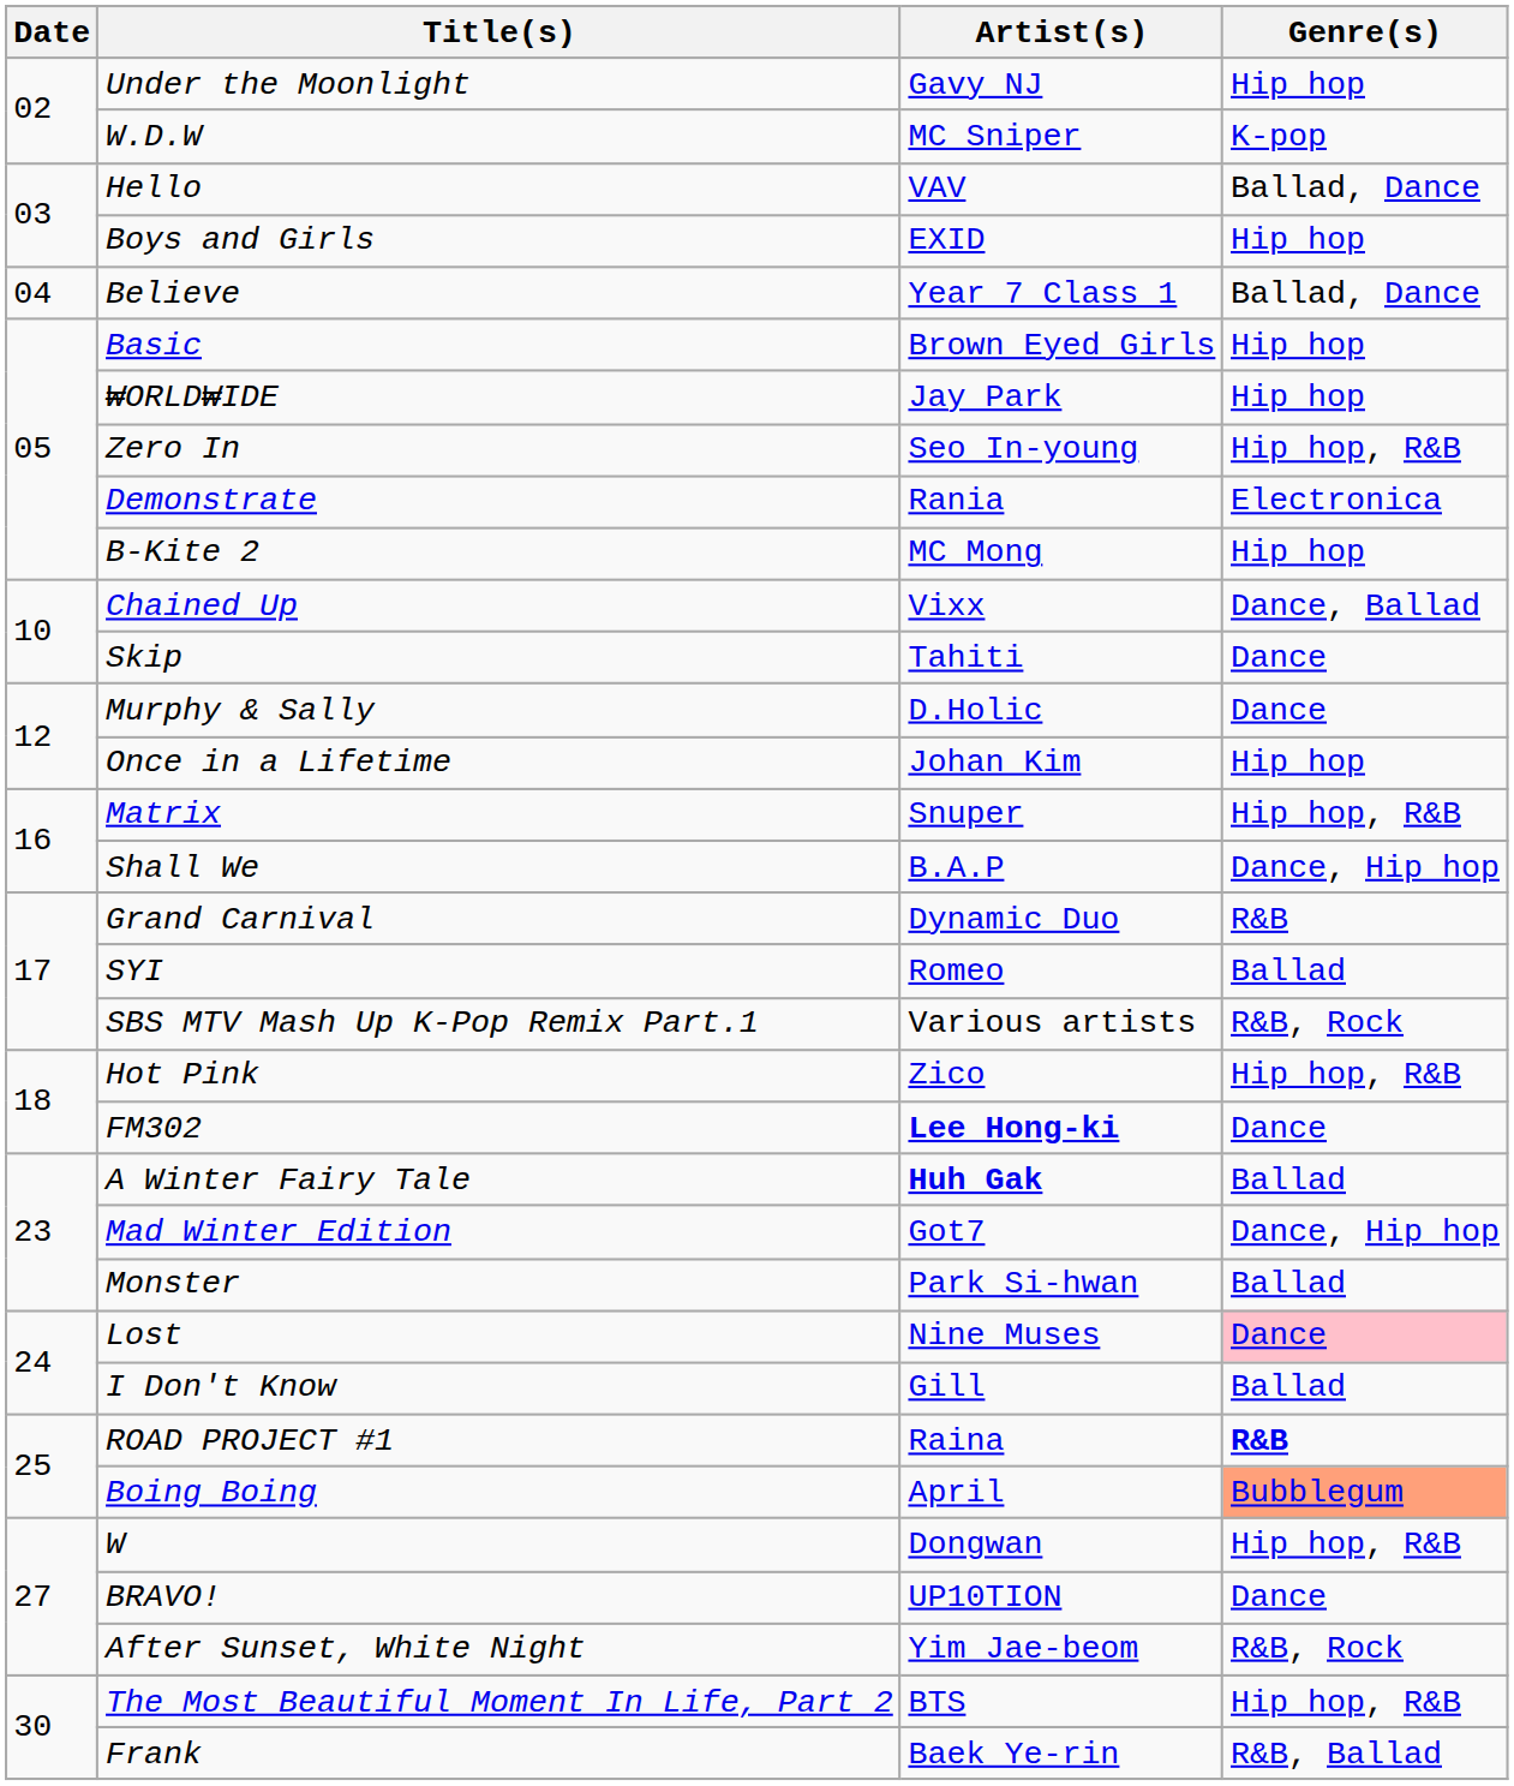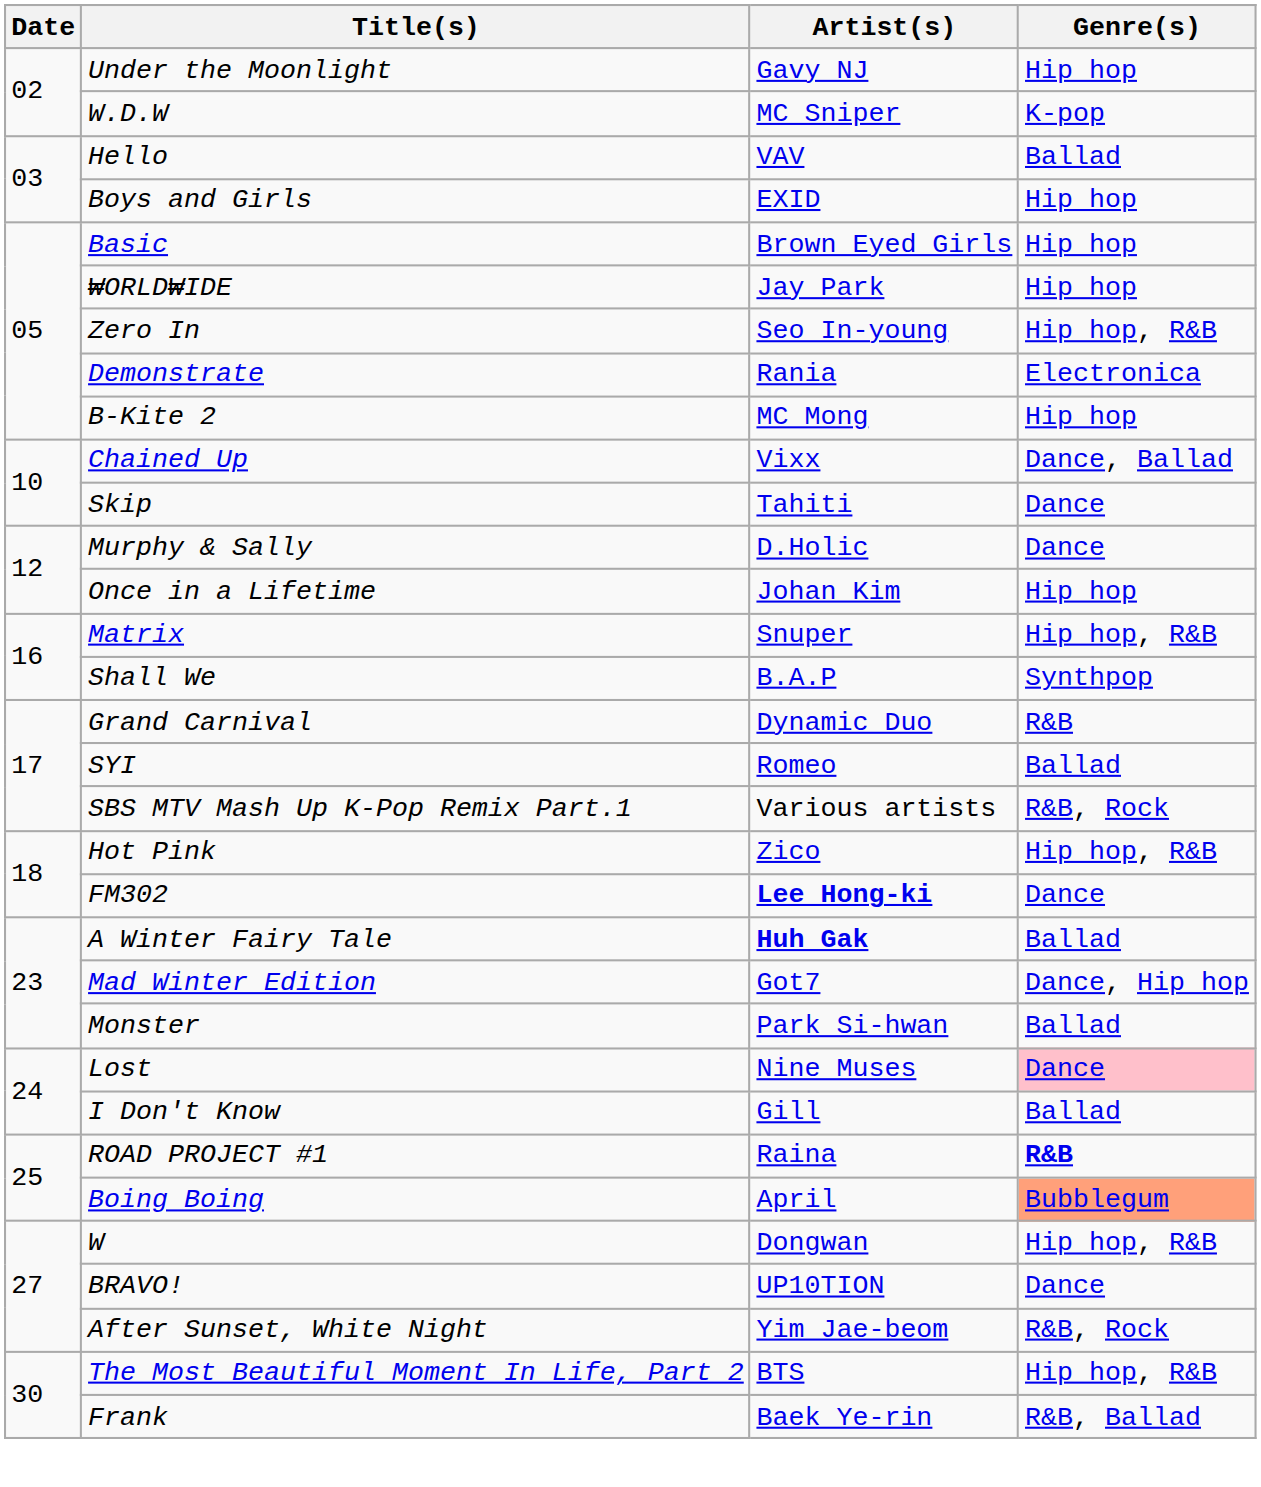Hello | Genre(s): Ballad, Dance -> Ballad
- row: 04 | Believe | Year 7 Class 1 | Ballad, Dance
Shall We | Genre(s): Dance, Hip hop -> Synthpop
